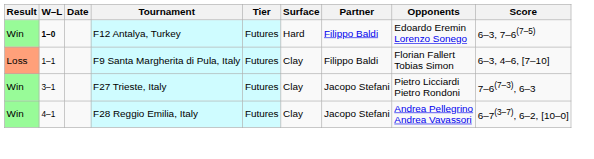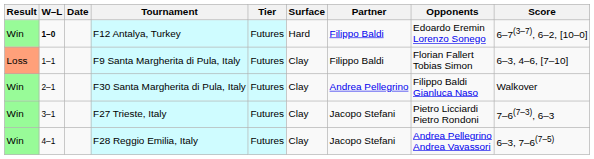F12 Antalya, Turkey | Score: 6–3, 7–6(7–5) -> 6–7(3–7), 6–2, [10–0]
+ row: Win | 2–1 | F30 Santa Margherita di Pula, Italy | Futures | Clay | Andrea Pellegrino | Filippo Baldi Gianluca Naso | Walkover
F28 Reggio Emilia, Italy | Score: 6–7(3–7), 6–2, [10–0] -> 6–3, 7–6(7–5)
